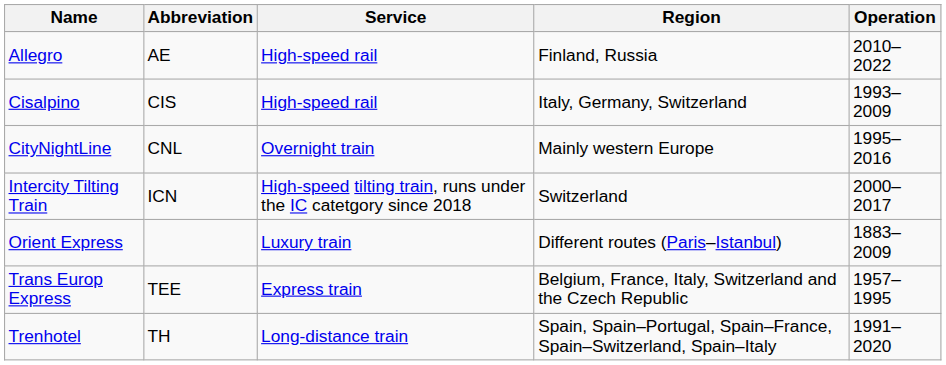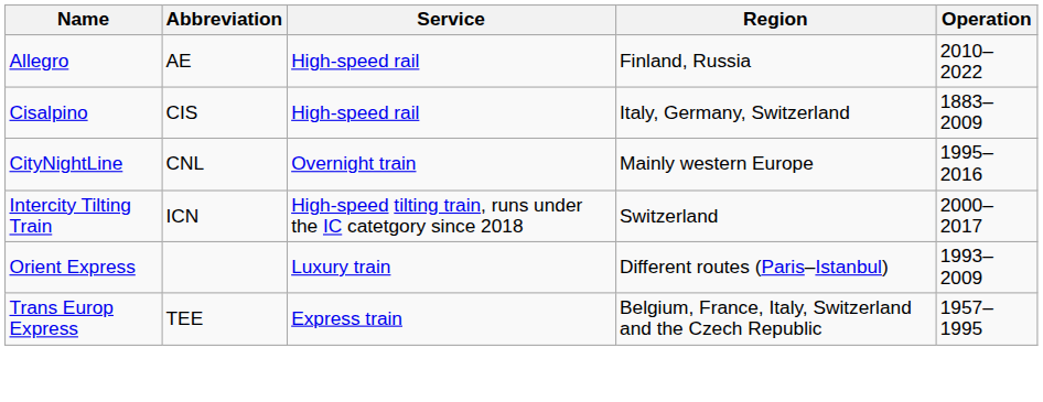Cisalpino | Operation: 1993–2009 -> 1883–2009
Orient Express | Operation: 1883–2009 -> 1993–2009
- row: Trenhotel | TH | Long-distance train | Spain, Spain–Portugal, Spain–France, Spain–Switzerland, Spain–Italy | 1991–2020
